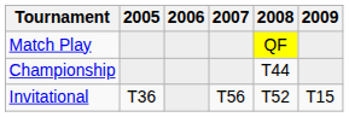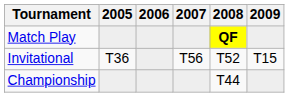Match Play | 2008: normal -> bold
rows swapped: Championship <-> Invitational
